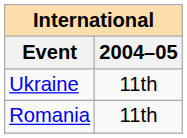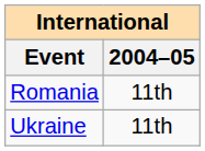rows swapped: Romania <-> Ukraine
